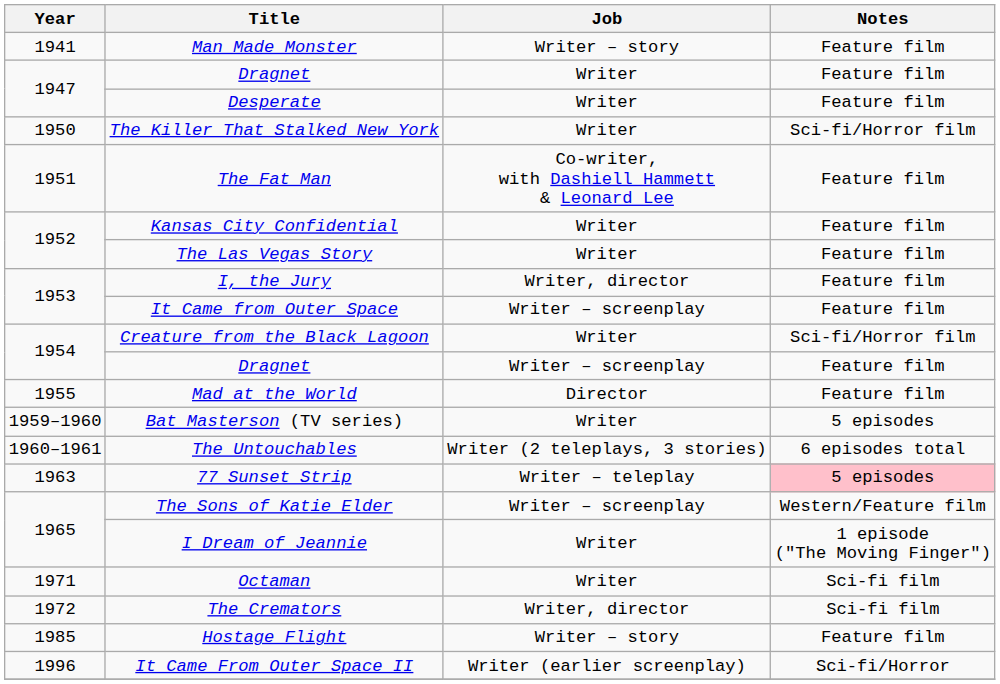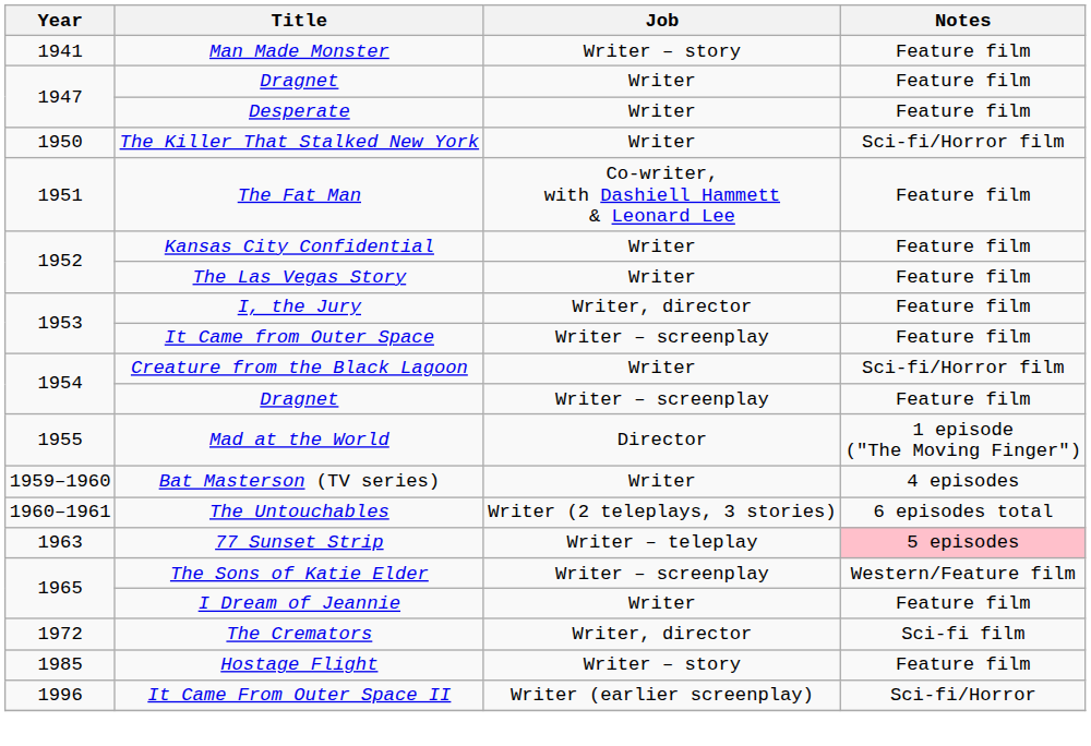Mad at the World | Notes: Feature film -> 1 episode ("The Moving Finger")
Bat Masterson (TV series) | Notes: 5 episodes -> 4 episodes
I Dream of Jeannie | Notes: 1 episode ("The Moving Finger") -> Feature film
- row: 1971 | Octaman | Writer | Sci-fi film
